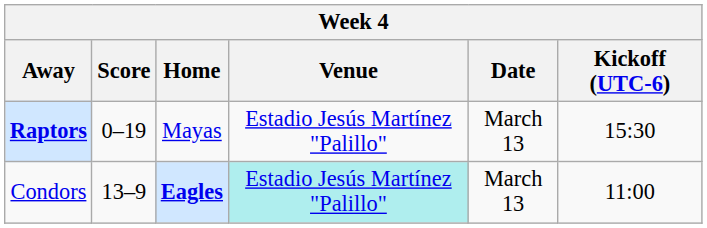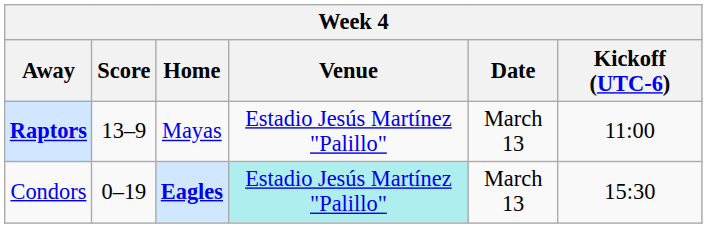Raptors | Score: 0–19 -> 13–9
Raptors | Kickoff (UTC-6): 15:30 -> 11:00
Condors | Score: 13–9 -> 0–19
Condors | Kickoff (UTC-6): 11:00 -> 15:30
